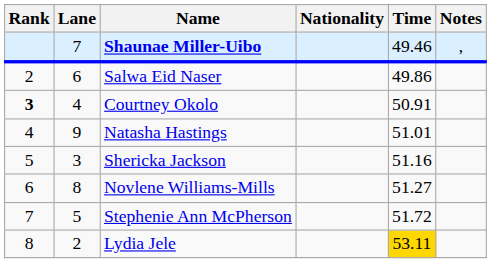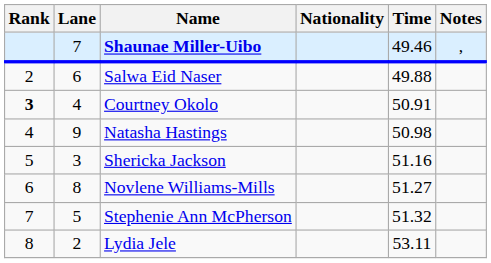Salwa Eid Naser | Time: 49.86 -> 49.88
Natasha Hastings | Time: 51.01 -> 50.98
Stephenie Ann McPherson | Time: 51.72 -> 51.32
Lydia Jele | Time: gold background -> no background
